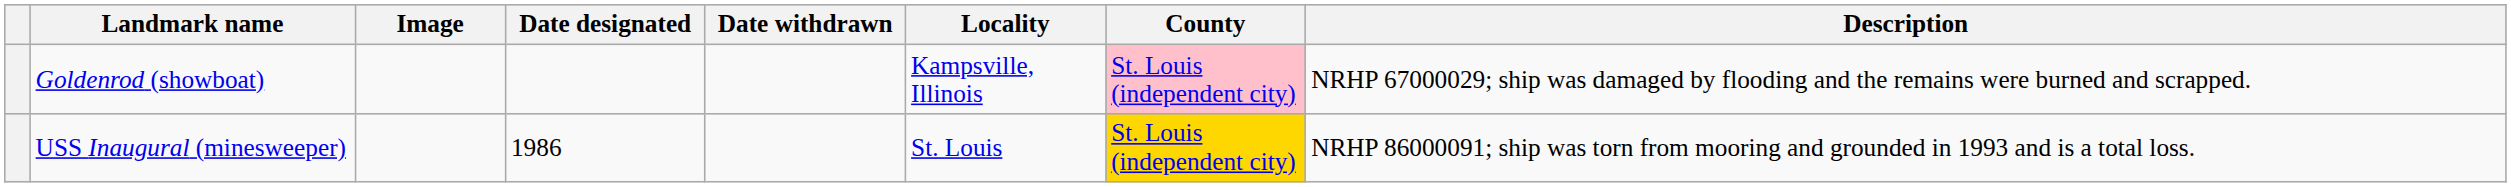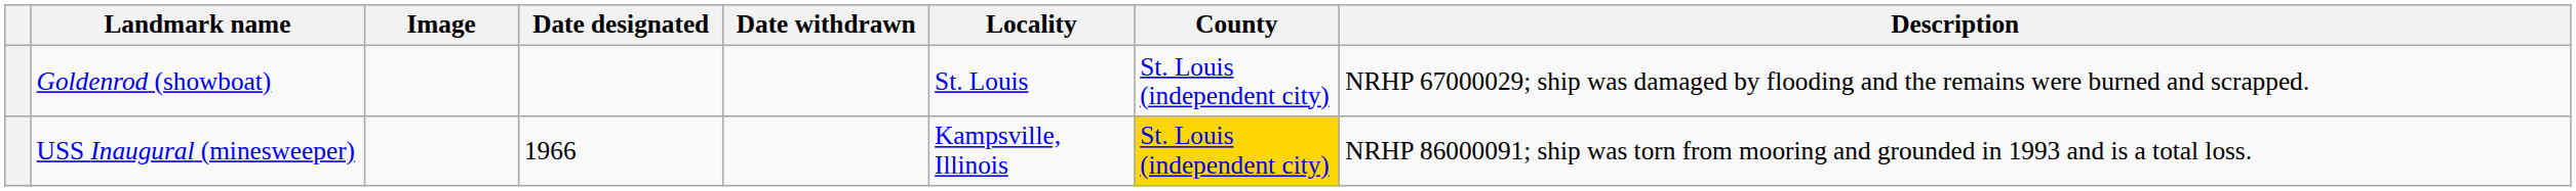Goldenrod (showboat) | Locality: Kampsville, Illinois -> St. Louis
Goldenrod (showboat) | County: pink background -> no background
USS Inaugural (minesweeper) | Date designated: 1986 -> 1966
USS Inaugural (minesweeper) | Locality: St. Louis -> Kampsville, Illinois
